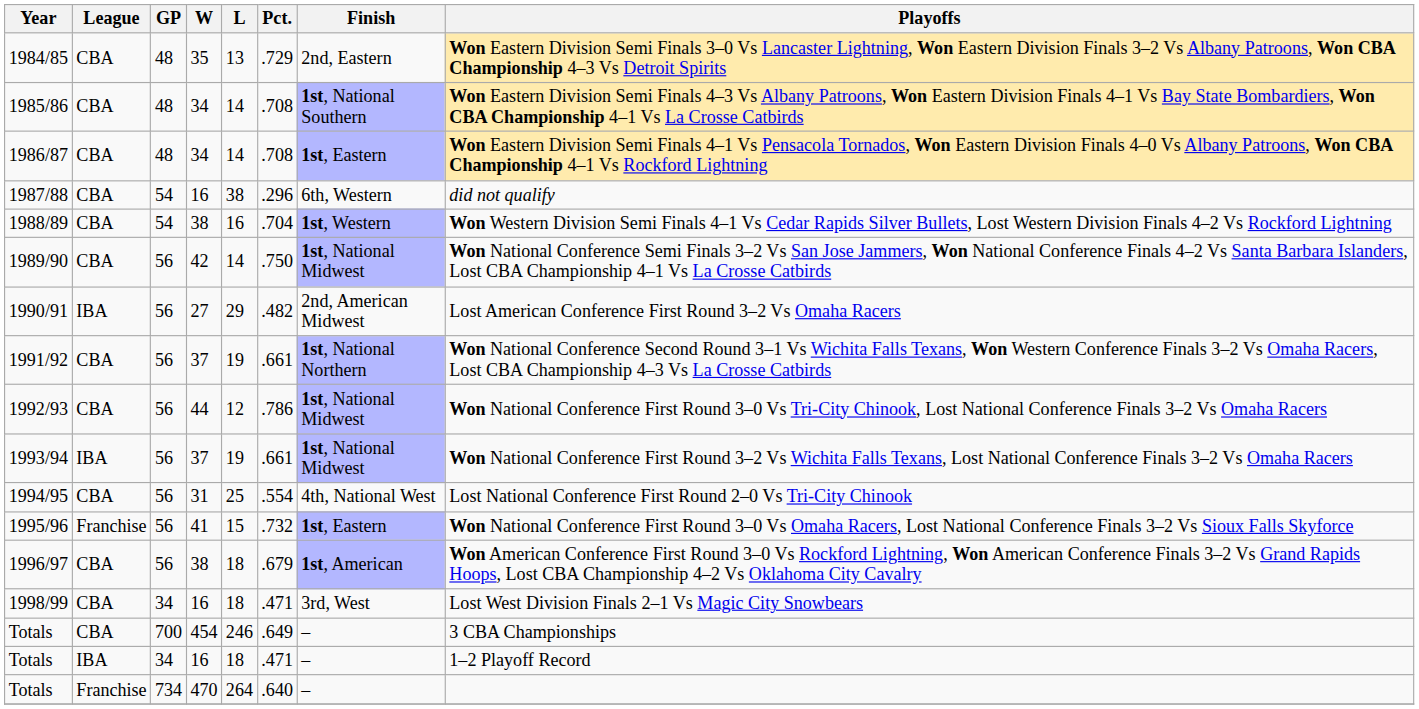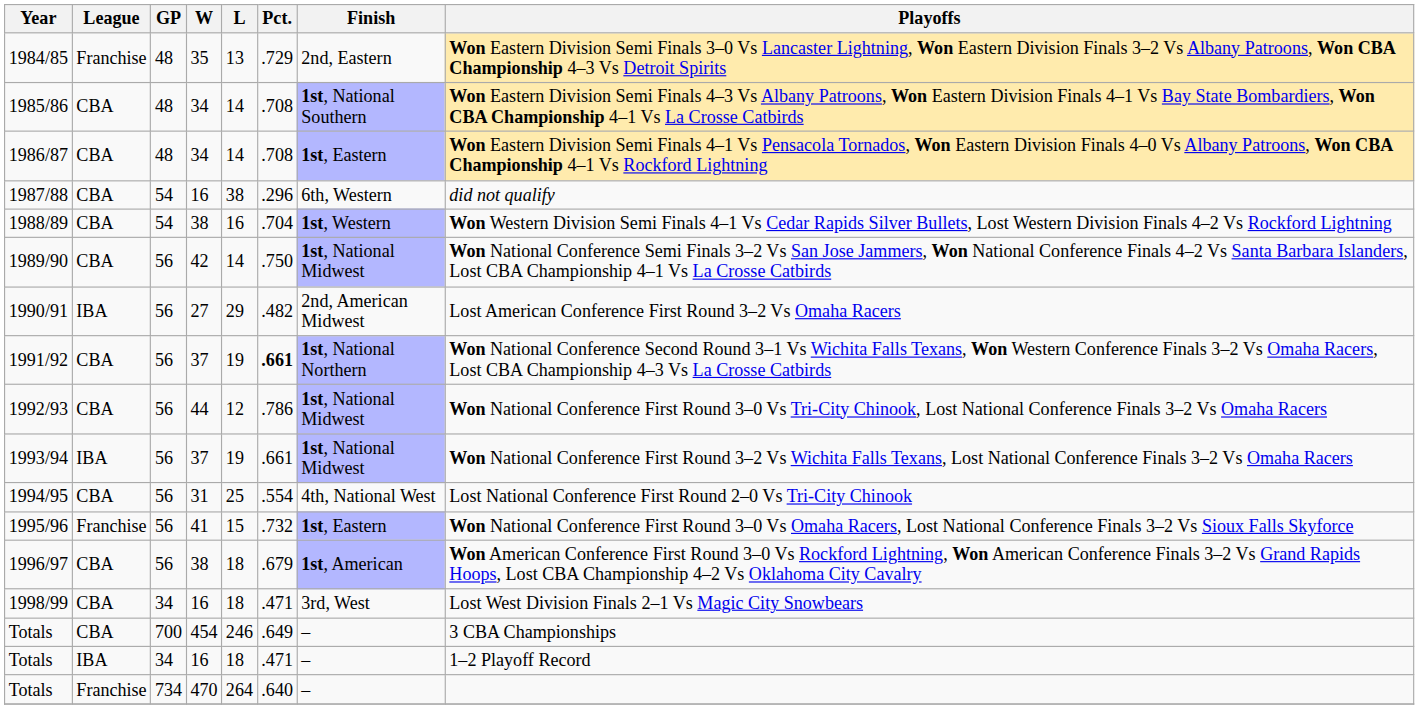1984/85 | League: CBA -> Franchise
1991/92 | Pct.: normal -> bold
